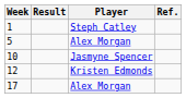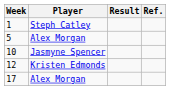columns swapped: Result <-> Player
